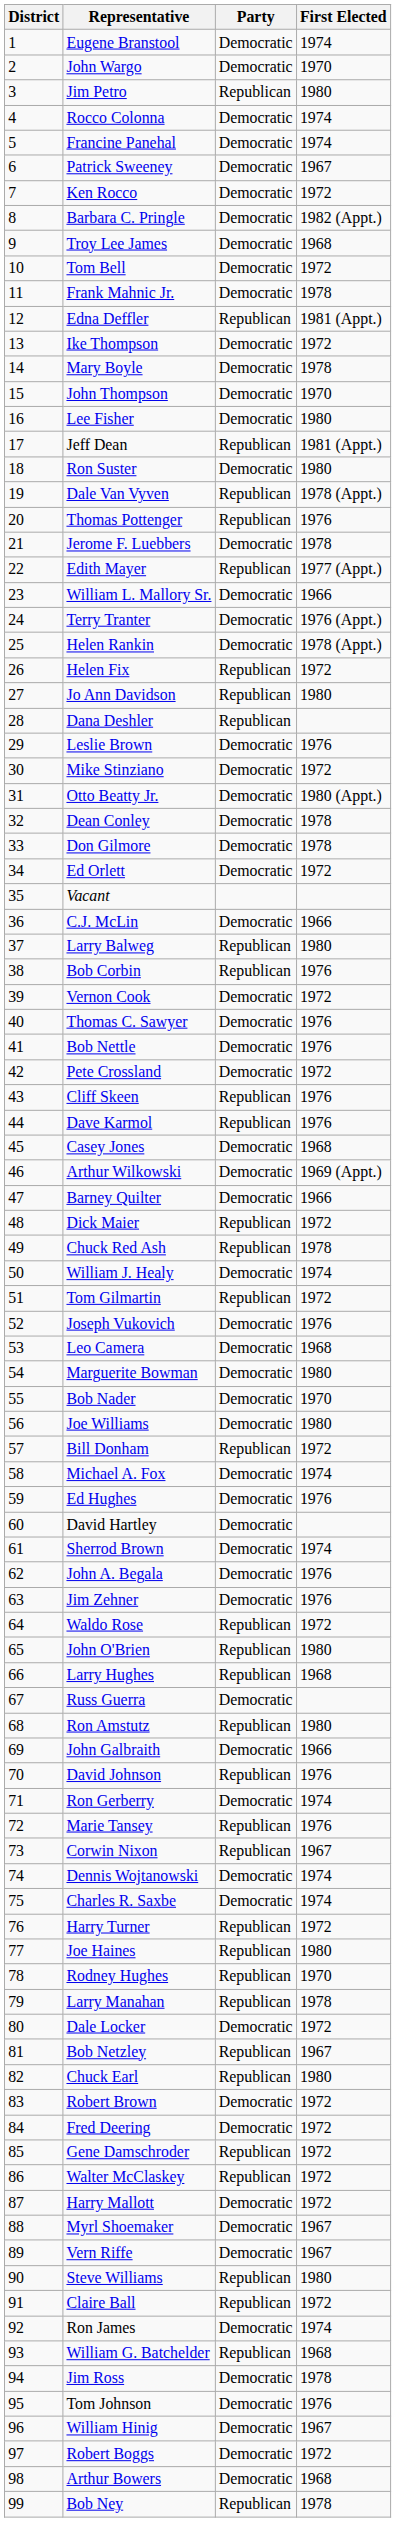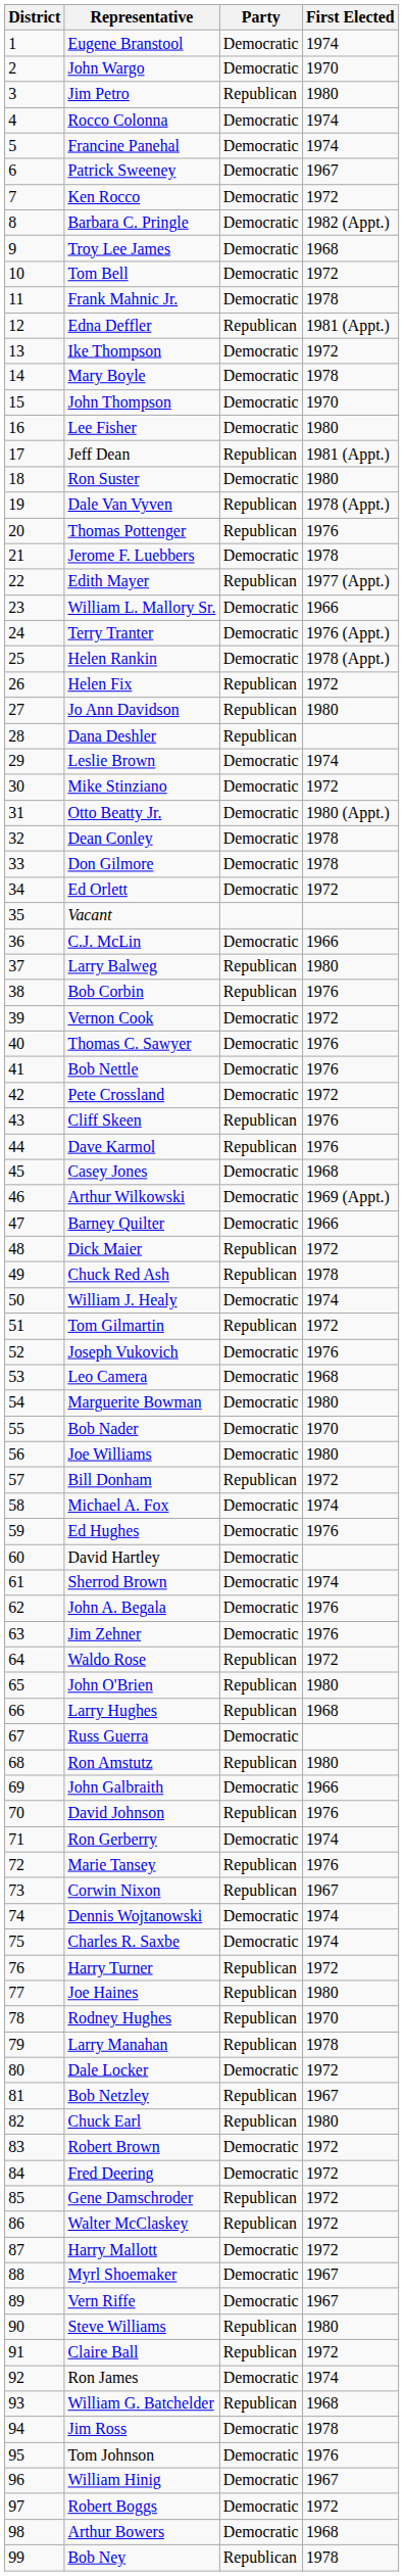Leslie Brown | First Elected: 1976 -> 1974
